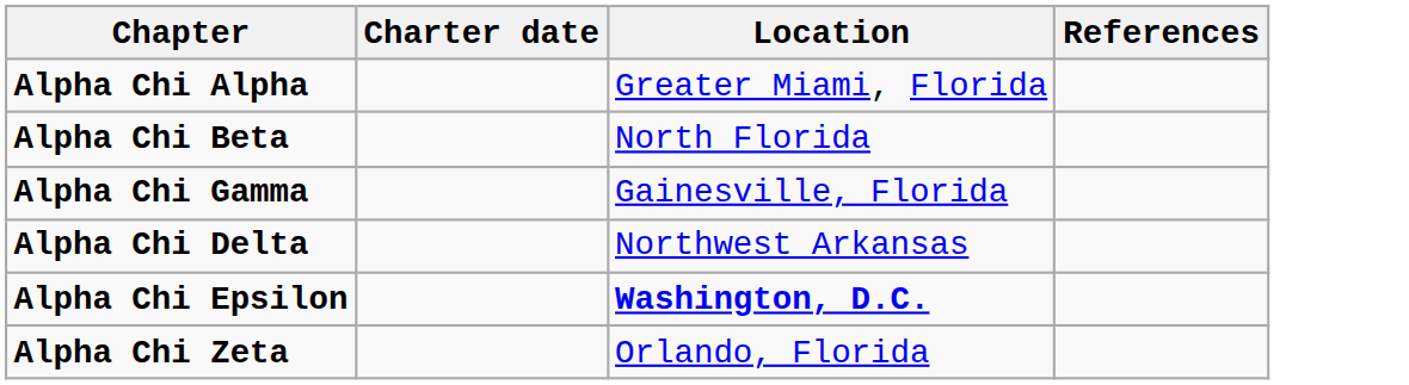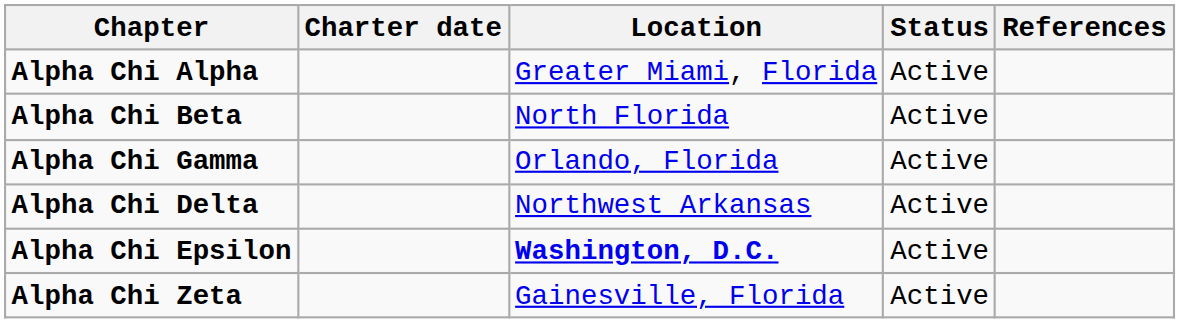+ column: Status | Active | Active | Active | Active | Active | Active
Alpha Chi Gamma | Location: Gainesville, Florida -> Orlando, Florida
Alpha Chi Zeta | Location: Orlando, Florida -> Gainesville, Florida
